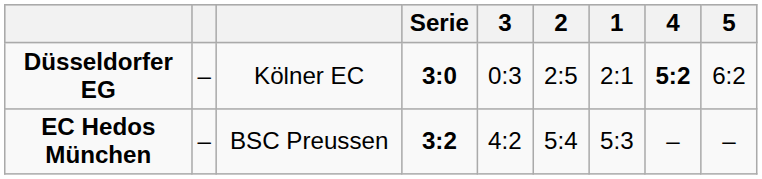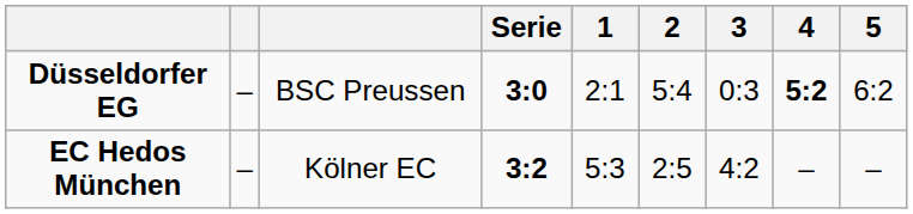columns swapped: 1 <-> 3
Düsseldorfer EG | column 3: Kölner EC -> BSC Preussen
Düsseldorfer EG | 2: 2:5 -> 5:4
EC Hedos München | column 3: BSC Preussen -> Kölner EC
EC Hedos München | 2: 5:4 -> 2:5
